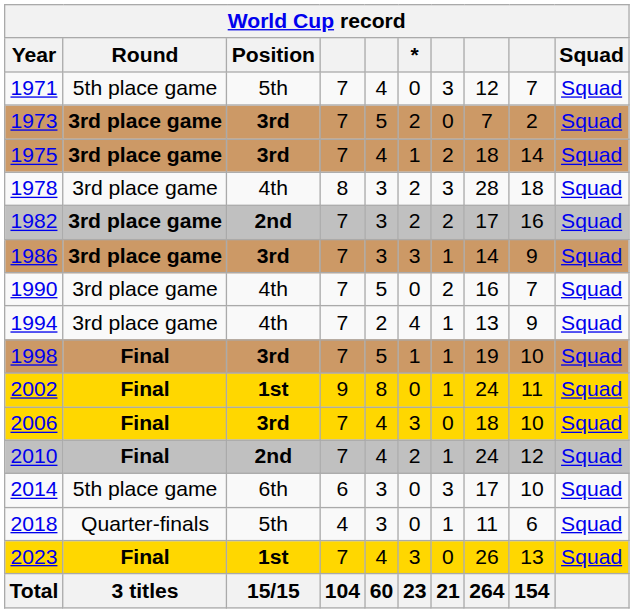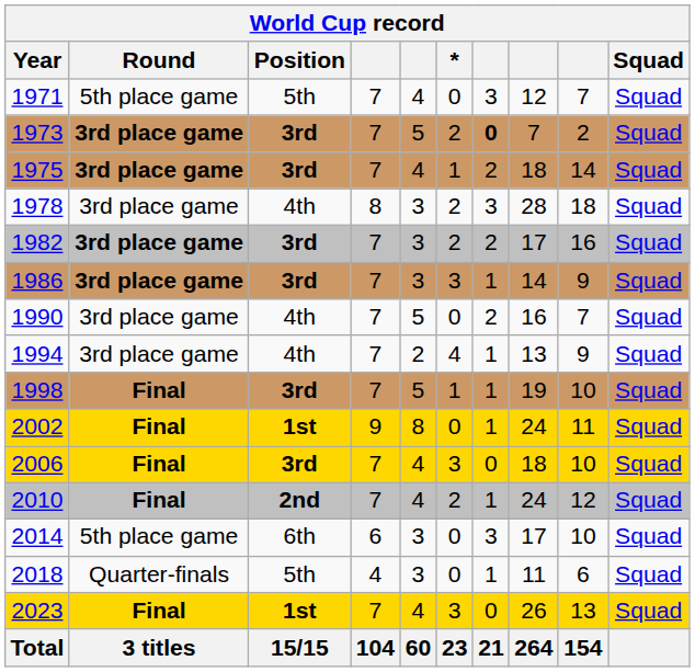1973 | column 7: normal -> bold
1982 | Position: 2nd -> 3rd
